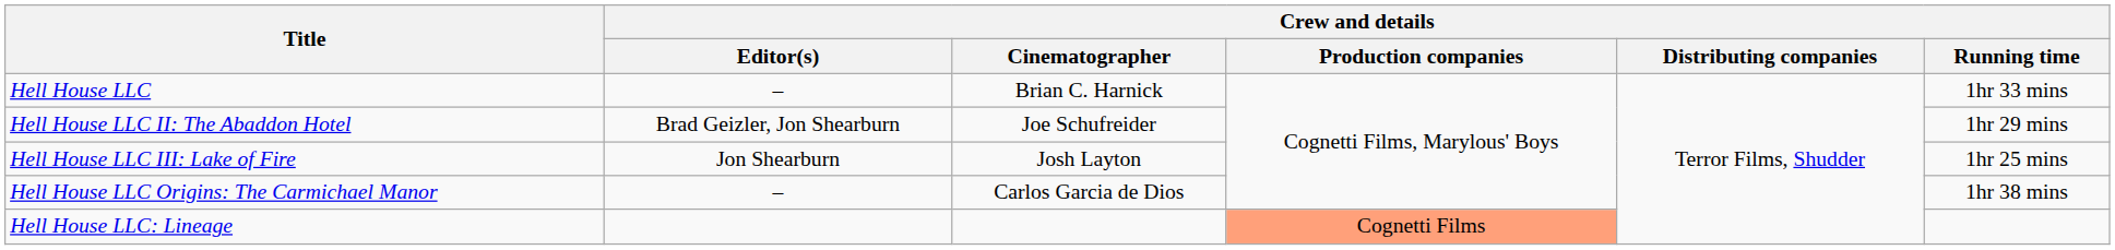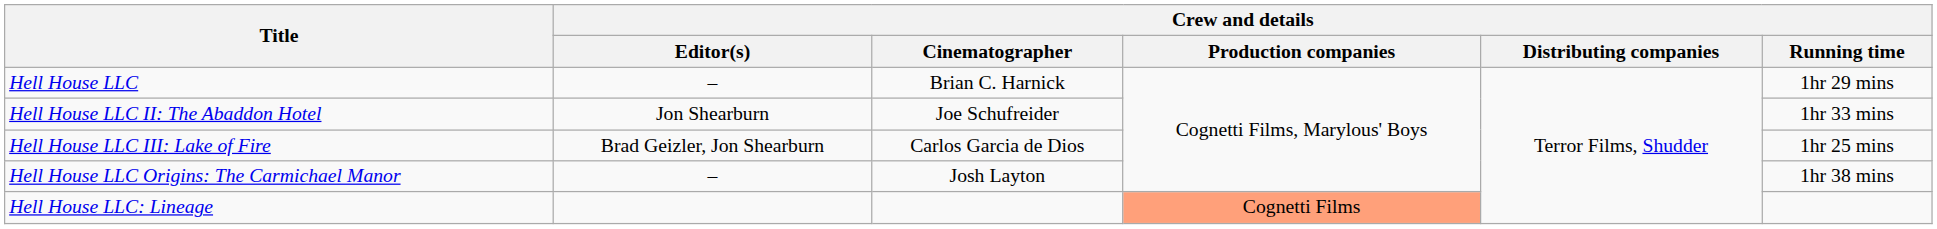Hell House LLC | Crew and details / Running time: 1hr 33 mins -> 1hr 29 mins
Hell House LLC II: The Abaddon Hotel | Crew and details / Editor(s): Brad Geizler, Jon Shearburn -> Jon Shearburn
Hell House LLC II: The Abaddon Hotel | Crew and details / Running time: 1hr 29 mins -> 1hr 33 mins
Hell House LLC III: Lake of Fire | Crew and details / Editor(s): Jon Shearburn -> Brad Geizler, Jon Shearburn
Hell House LLC III: Lake of Fire | Crew and details / Cinematographer: Josh Layton -> Carlos Garcia de Dios
Hell House LLC Origins: The Carmichael Manor | Crew and details / Cinematographer: Carlos Garcia de Dios -> Josh Layton
